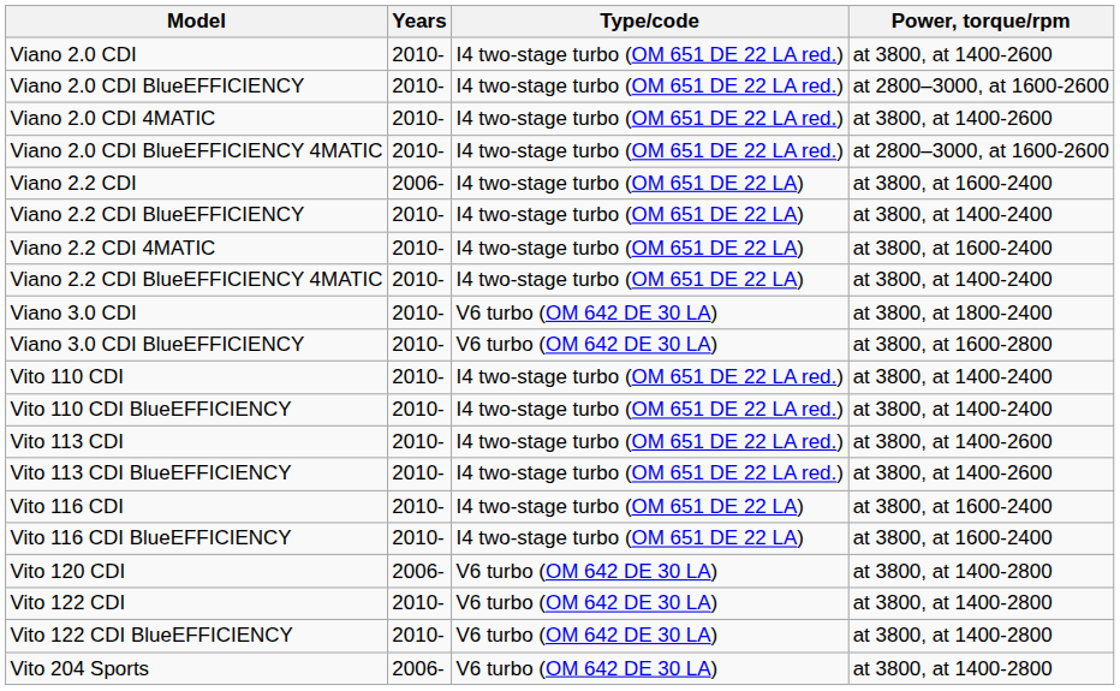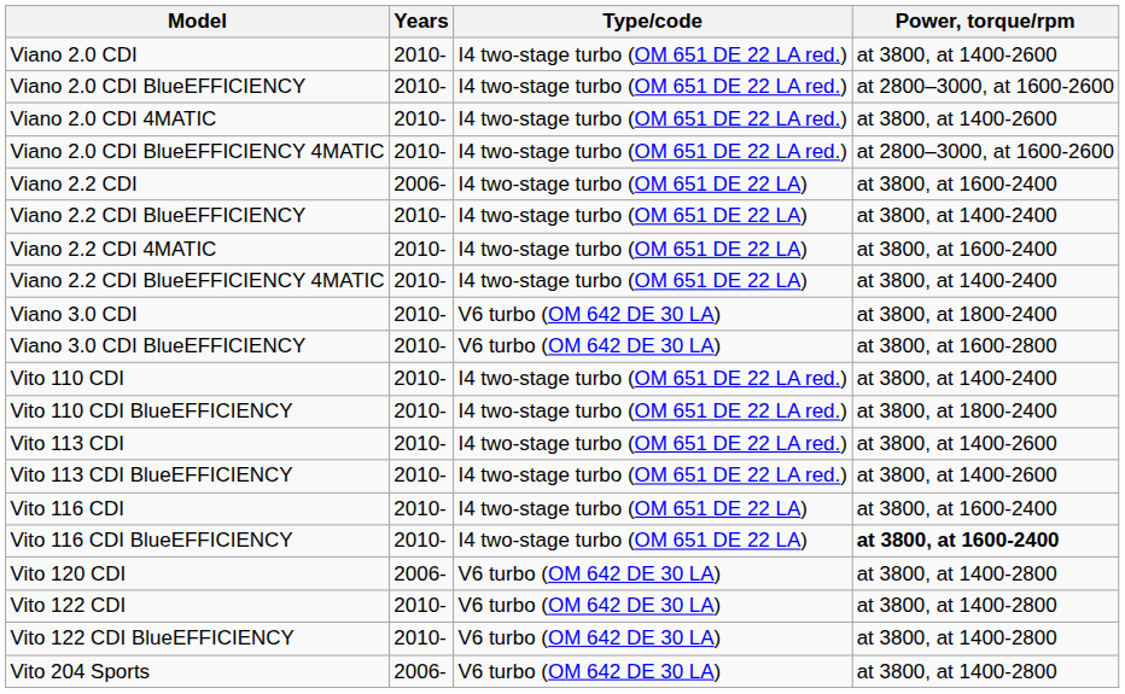Vito 110 CDI BlueEFFICIENCY | Power, torque/rpm: at 3800, at 1400-2400 -> at 3800, at 1800-2400
Vito 116 CDI BlueEFFICIENCY | Power, torque/rpm: normal -> bold
